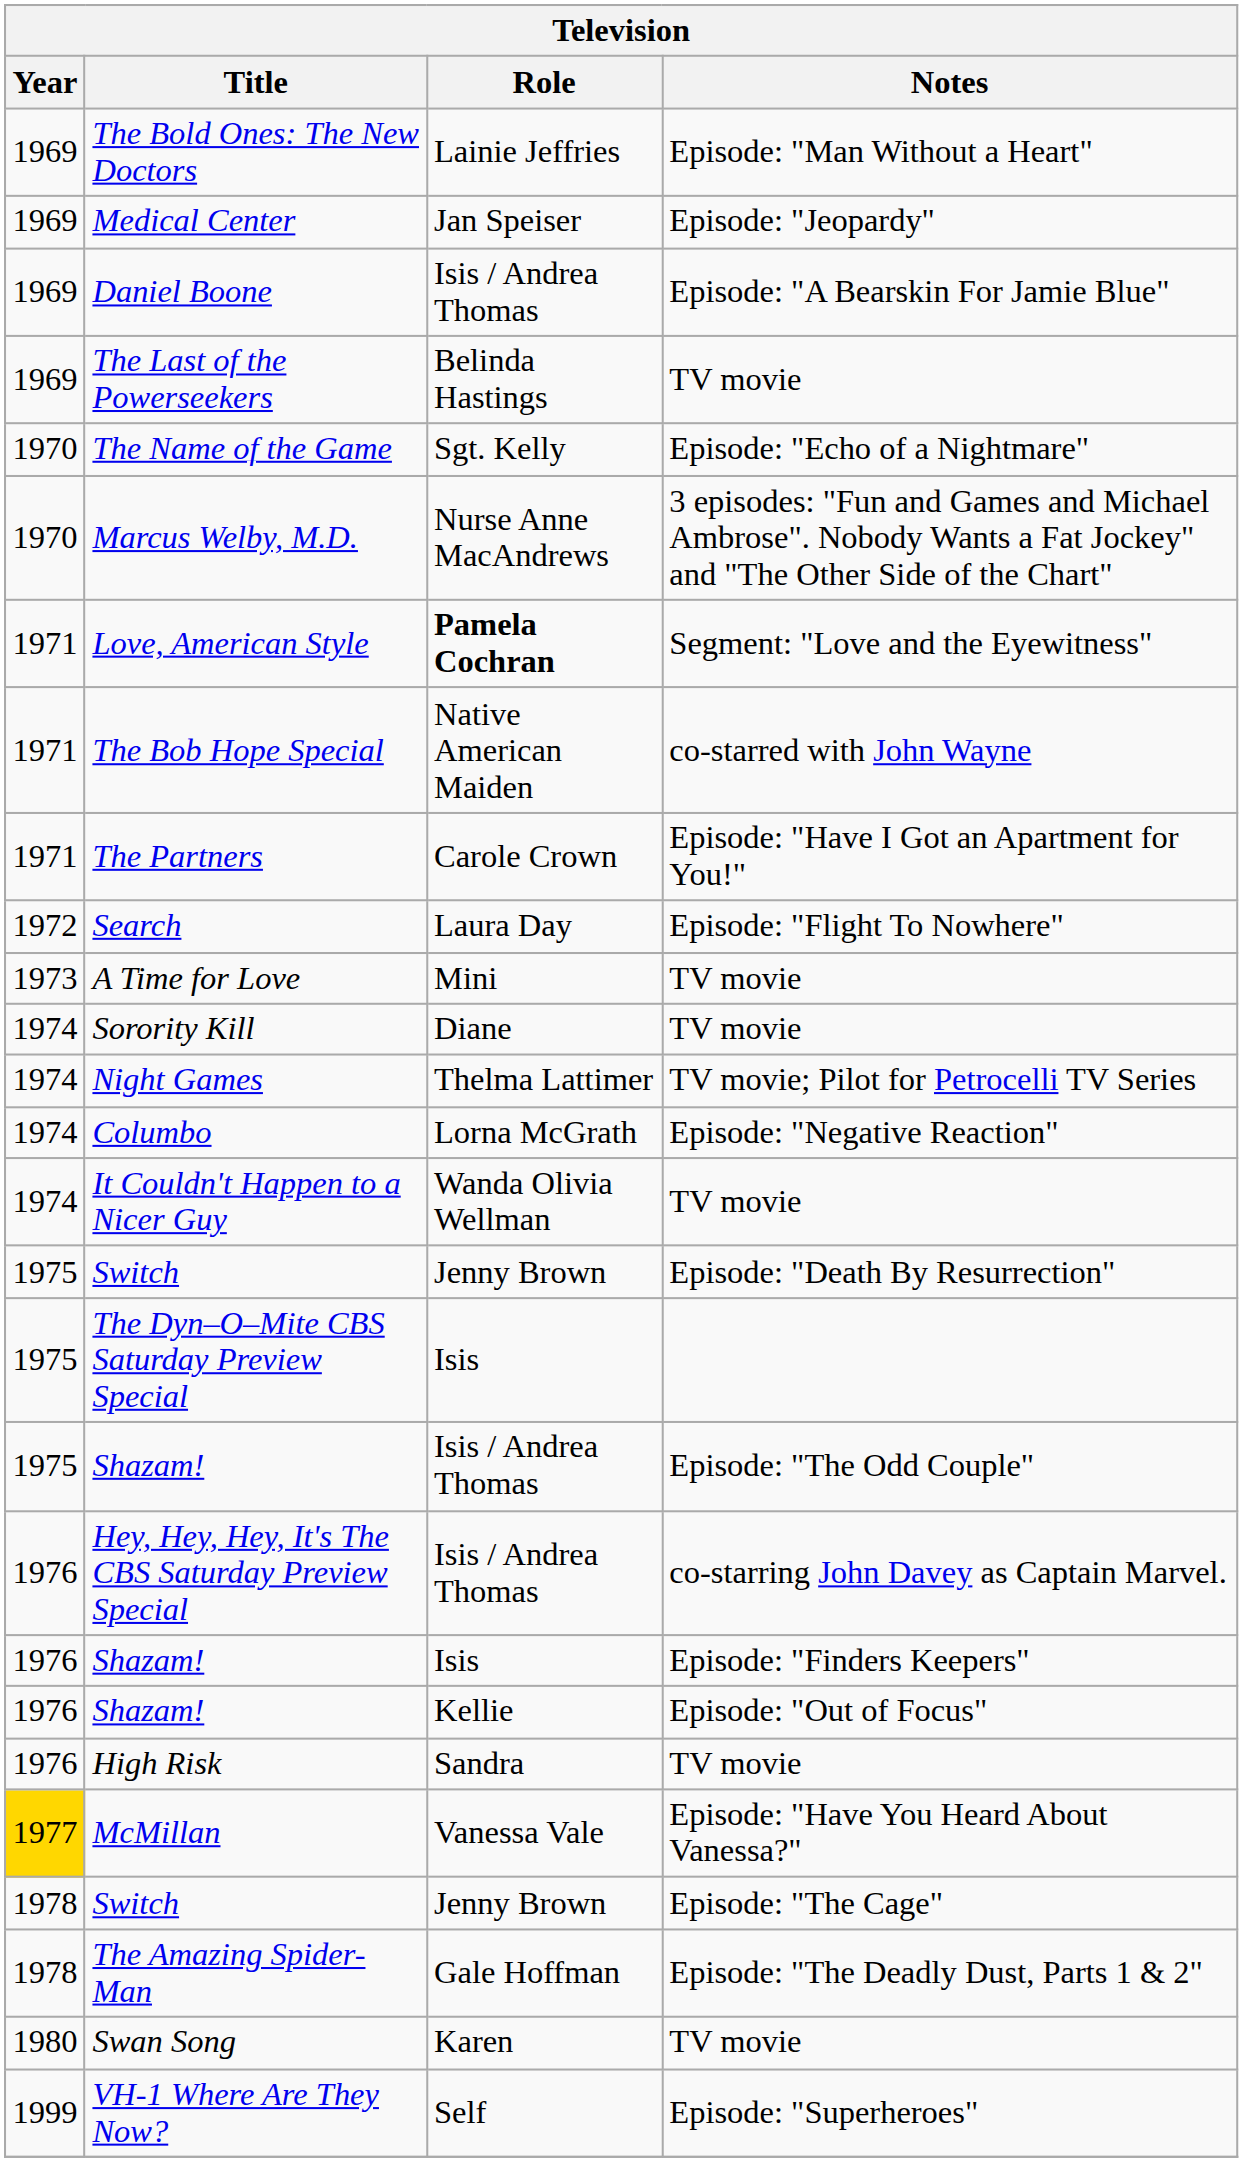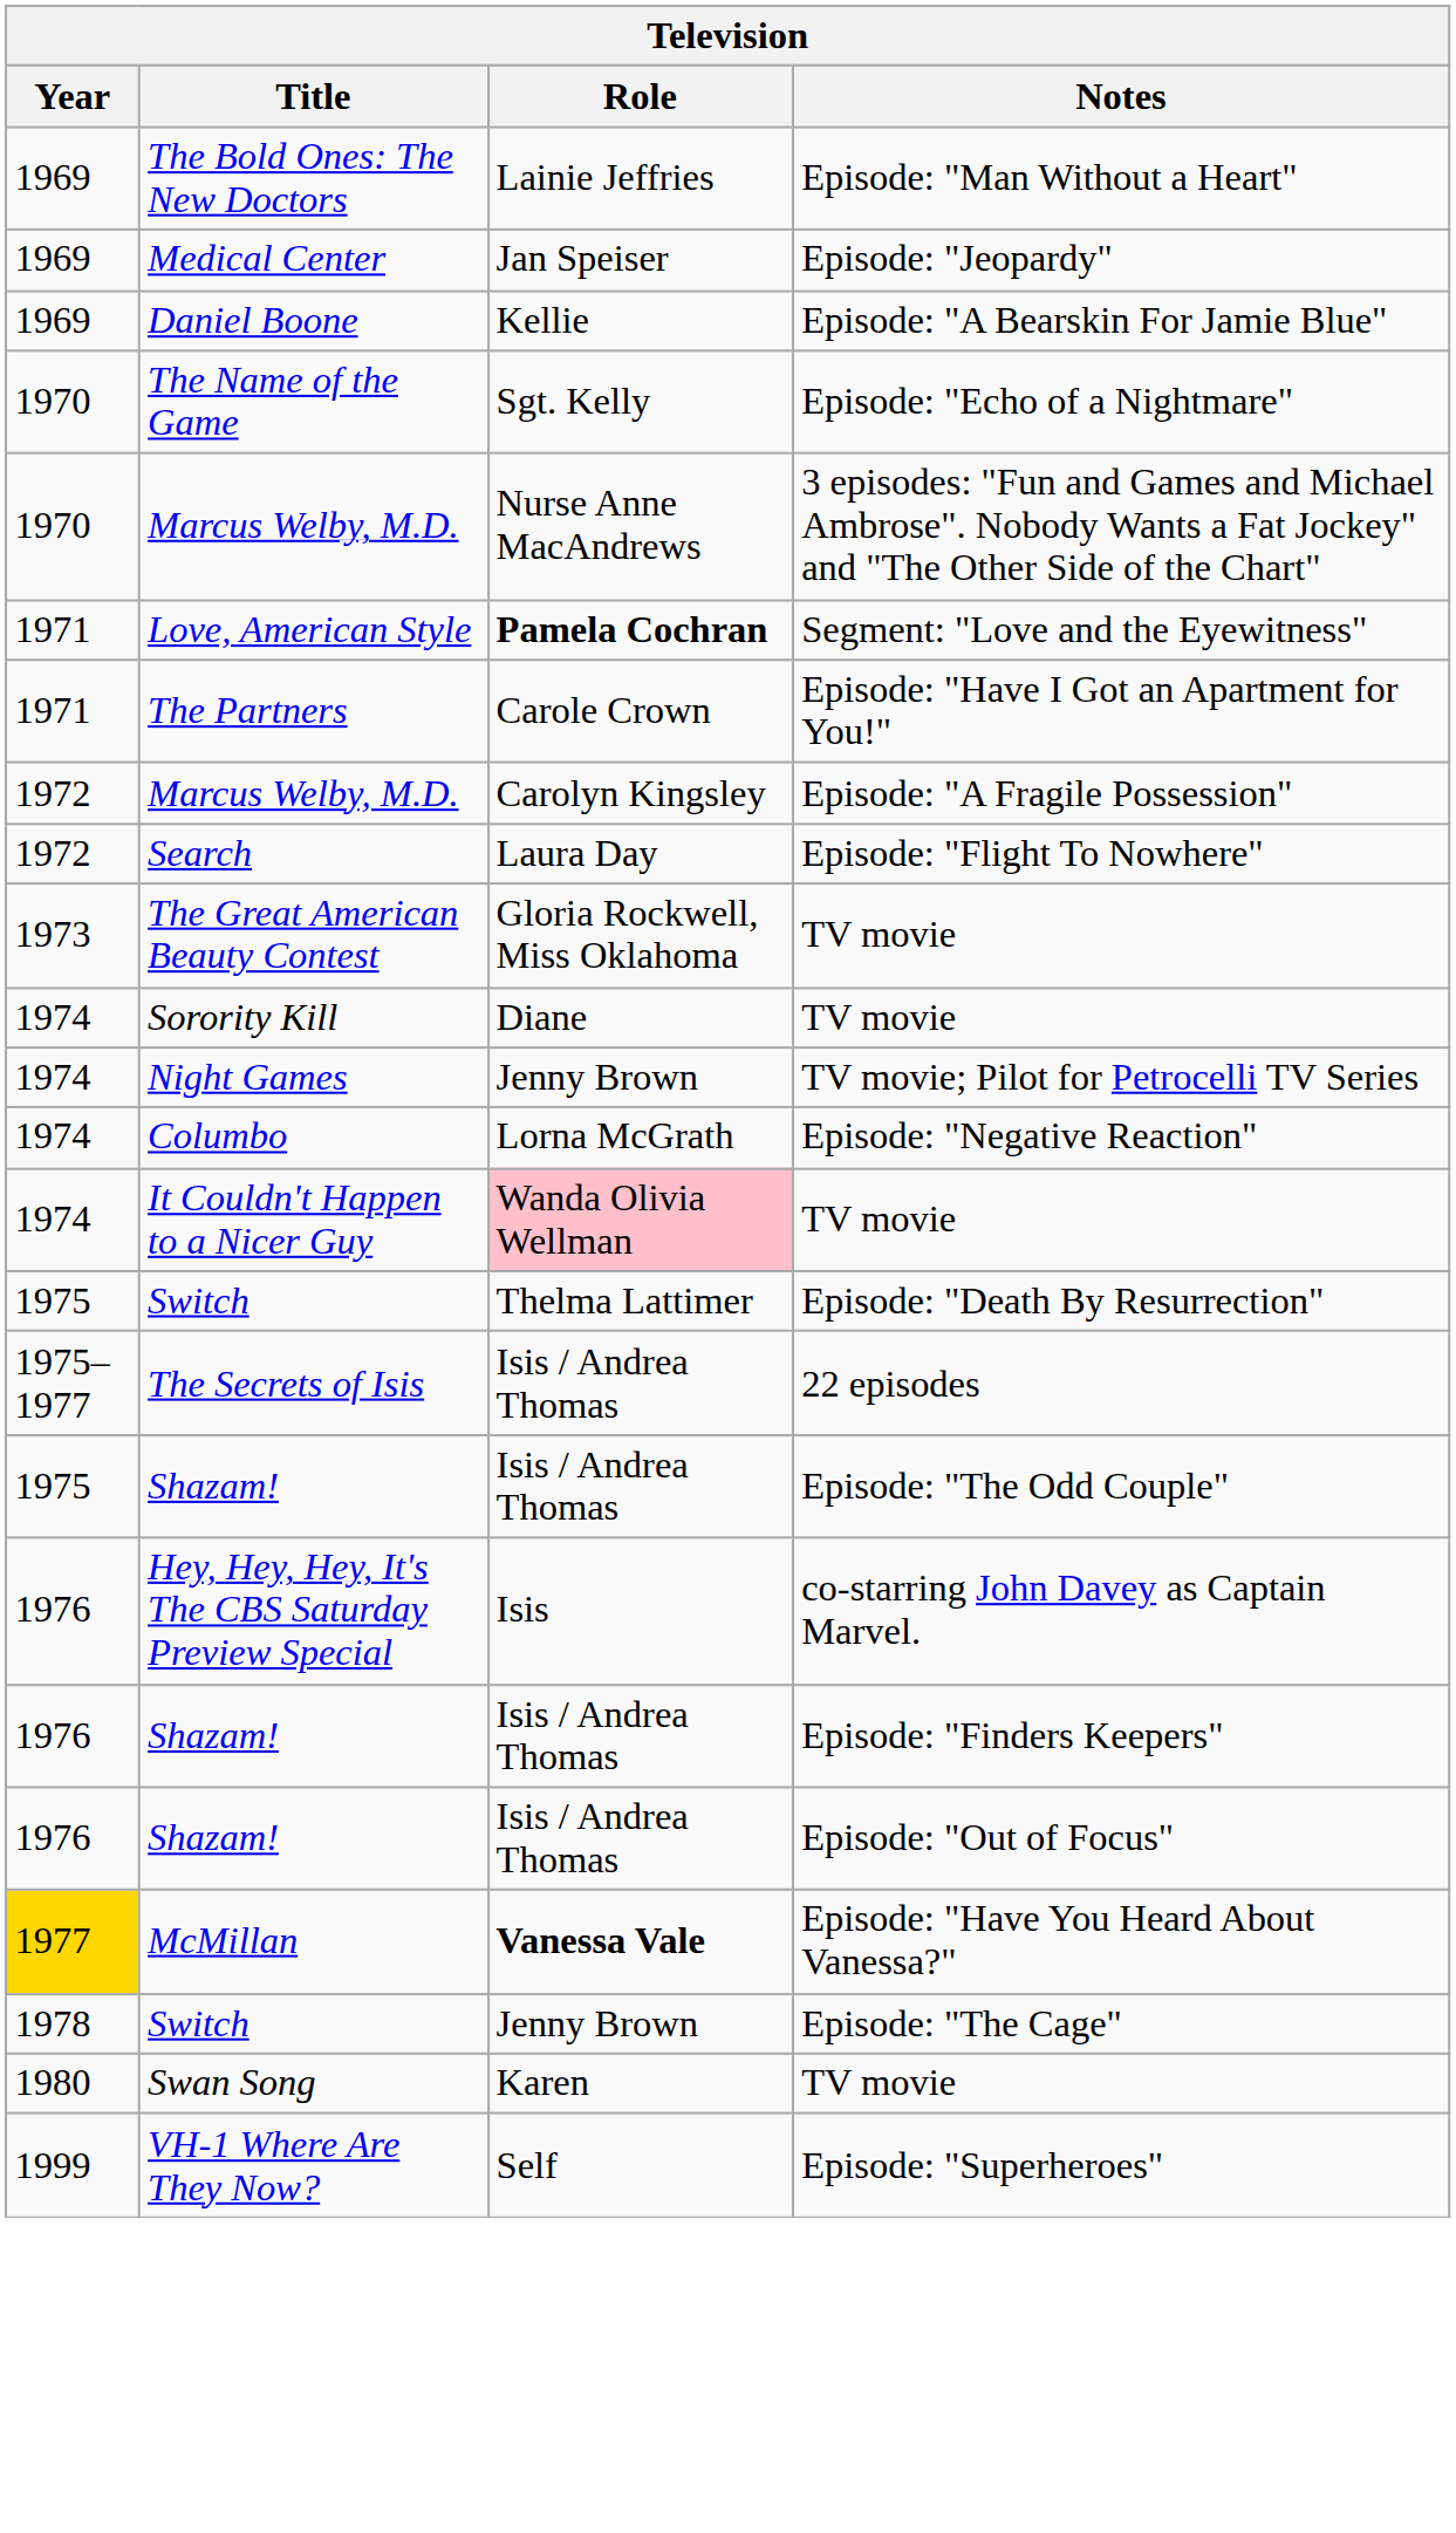Daniel Boone | Role: Isis / Andrea Thomas -> Kellie
- row: 1969 | The Last of the Powerseekers | Belinda Hastings | TV movie
- row: 1971 | The Bob Hope Special | Native American Maiden | co-starred with John Wayne
+ row: 1972 | Marcus Welby, M.D. | Carolyn Kingsley | Episode: "A Fragile Possession"
+ row: 1973 | The Great American Beauty Contest | Gloria Rockwell, Miss Oklahoma | TV movie
- row: 1973 | A Time for Love | Mini | TV movie
Night Games | Role: Thelma Lattimer -> Jenny Brown
It Couldn't Happen to a Nicer Guy | Role: no background -> pink background
Switch / Episode: "Death By Resurrection" | Role: Jenny Brown -> Thelma Lattimer
- row: 1975 | The Dyn–O–Mite CBS Saturday Preview Special | Isis
+ row: 1975–1977 | The Secrets of Isis | Isis / Andrea Thomas | 22 episodes
Hey, Hey, Hey, It's The CBS Saturday Preview Special | Role: Isis / Andrea Thomas -> Isis
Shazam! / Episode: "Finders Keepers" | Role: Isis -> Isis / Andrea Thomas
Shazam! / Episode: "Out of Focus" | Role: Kellie -> Isis / Andrea Thomas
- row: 1976 | High Risk | Sandra | TV movie
McMillan | Role: normal -> bold
- row: 1978 | The Amazing Spider-Man | Gale Hoffman | Episode: "The Deadly Dust, Parts 1 & 2"
